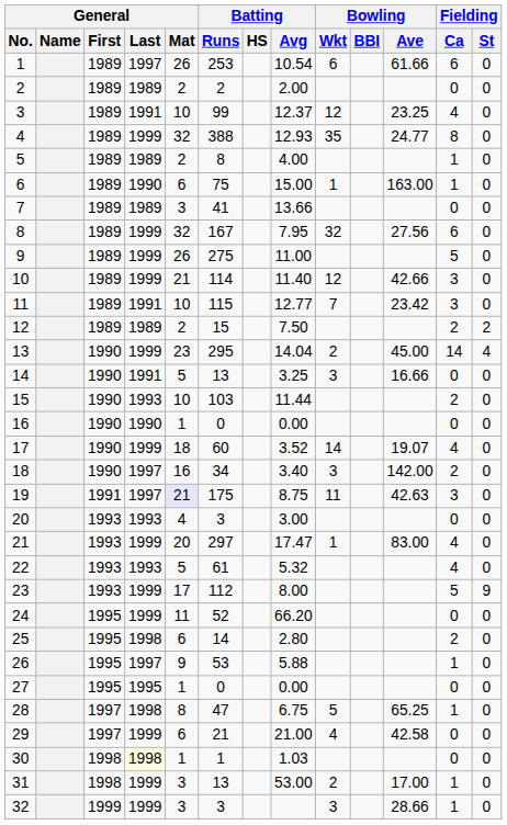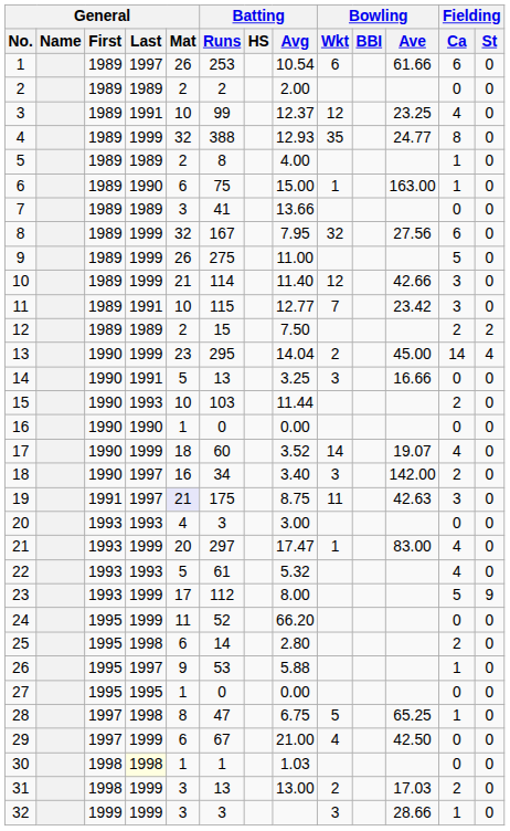29 | Batting / Runs: 21 -> 67
29 | Bowling / Ave: 42.58 -> 42.50
31 | Batting / Avg: 53.00 -> 13.00
31 | Bowling / Ave: 17.00 -> 17.03
31 | Fielding / Ca: 1 -> 2
